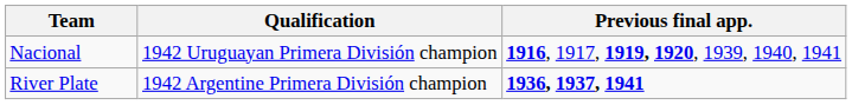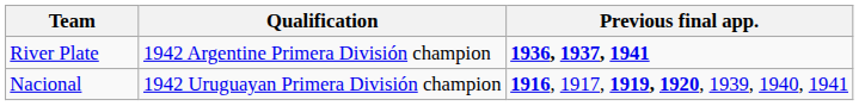rows swapped: Nacional <-> River Plate
